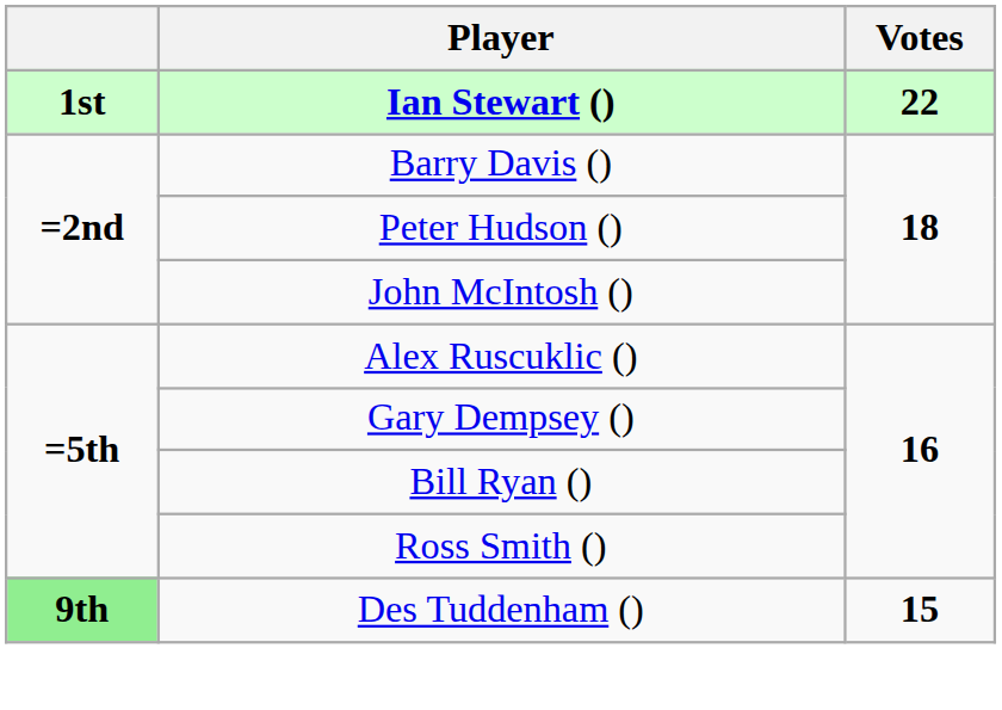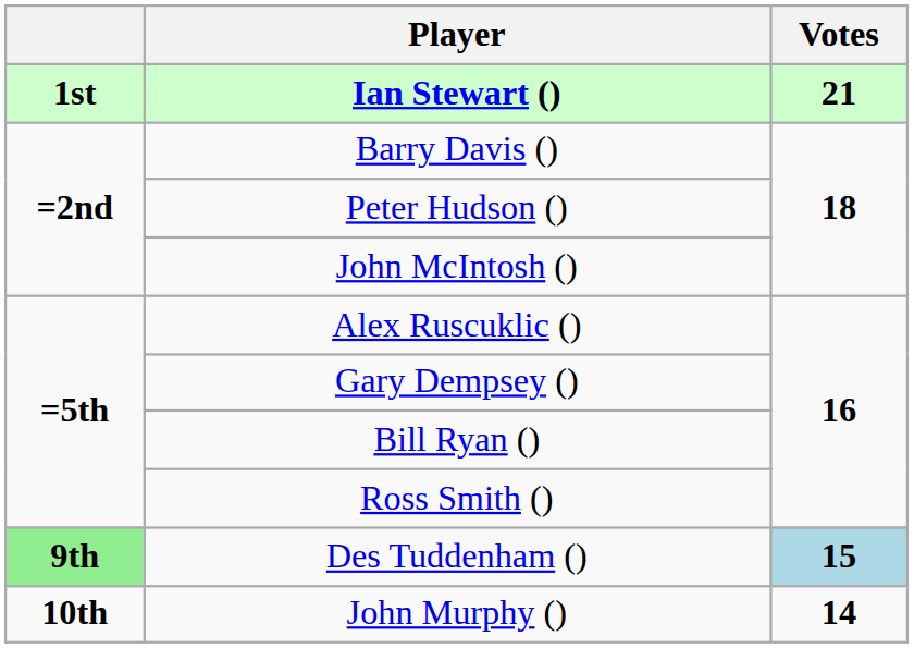Ian Stewart () | Votes: 22 -> 21
Des Tuddenham () | Votes: no background -> lightblue background
+ row: 10th | John Murphy () | 14
